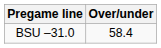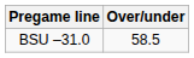BSU –31.0 | Over/under: 58.4 -> 58.5
